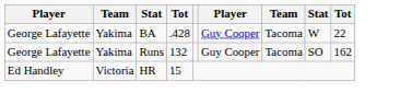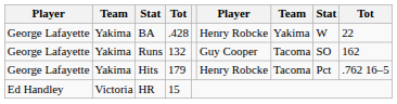BA | column 6: Guy Cooper -> Henry Robcke
BA | column 7: Tacoma -> Yakima
+ row: George Lafayette | Yakima | Hits | 179 | Henry Robcke | Tacoma | Pct | .762 16–5
